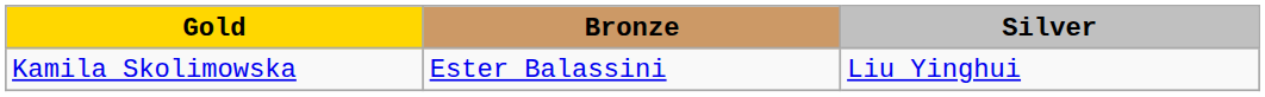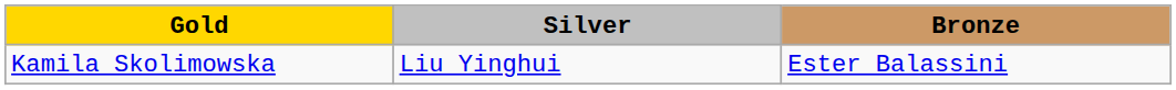columns swapped: Silver <-> Bronze
